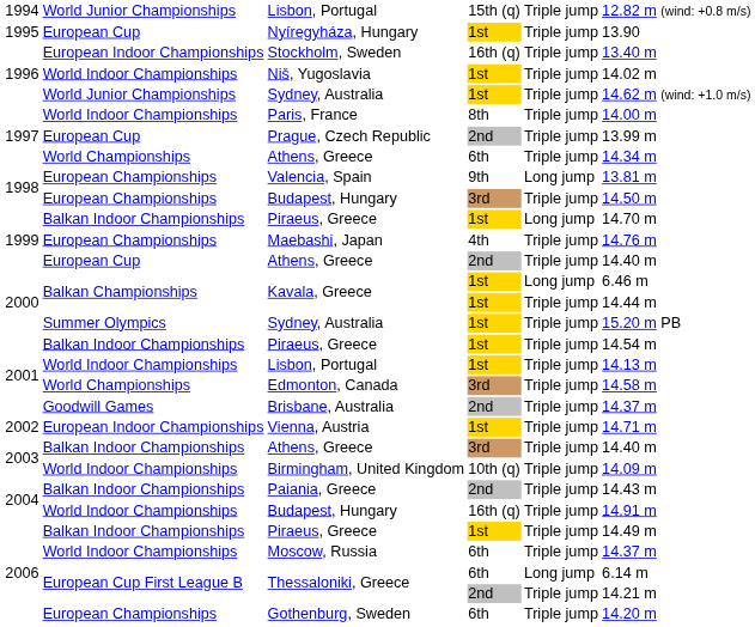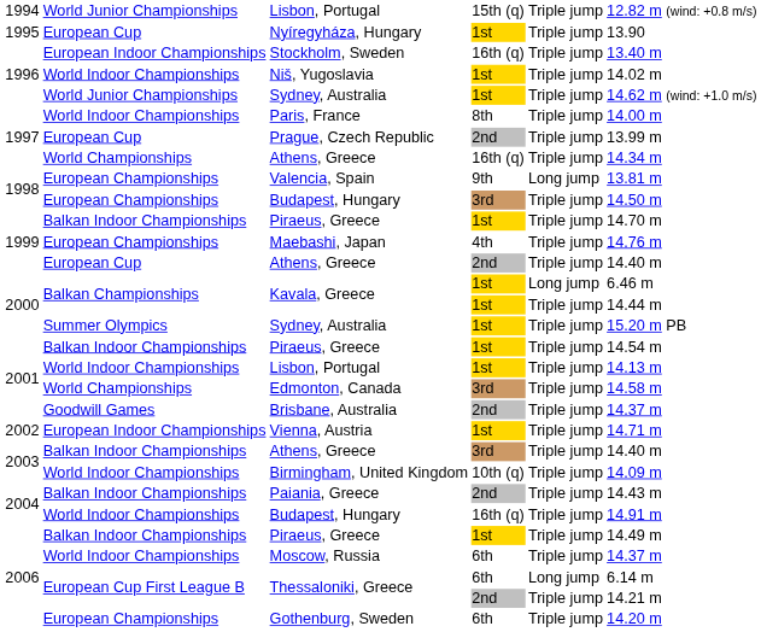1997 / Athens, Greece | column 4: 6th -> 16th (q)
1999 / Piraeus, Greece | column 5: Long jump -> Triple jump
